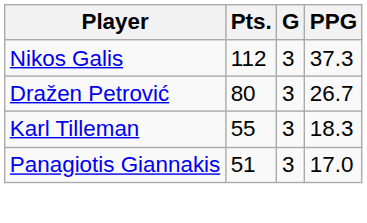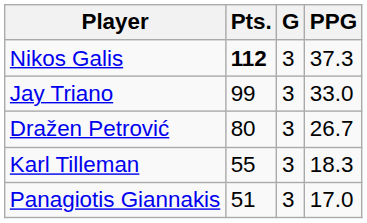Nikos Galis | Pts.: normal -> bold
+ row: Jay Triano | 99 | 3 | 33.0
